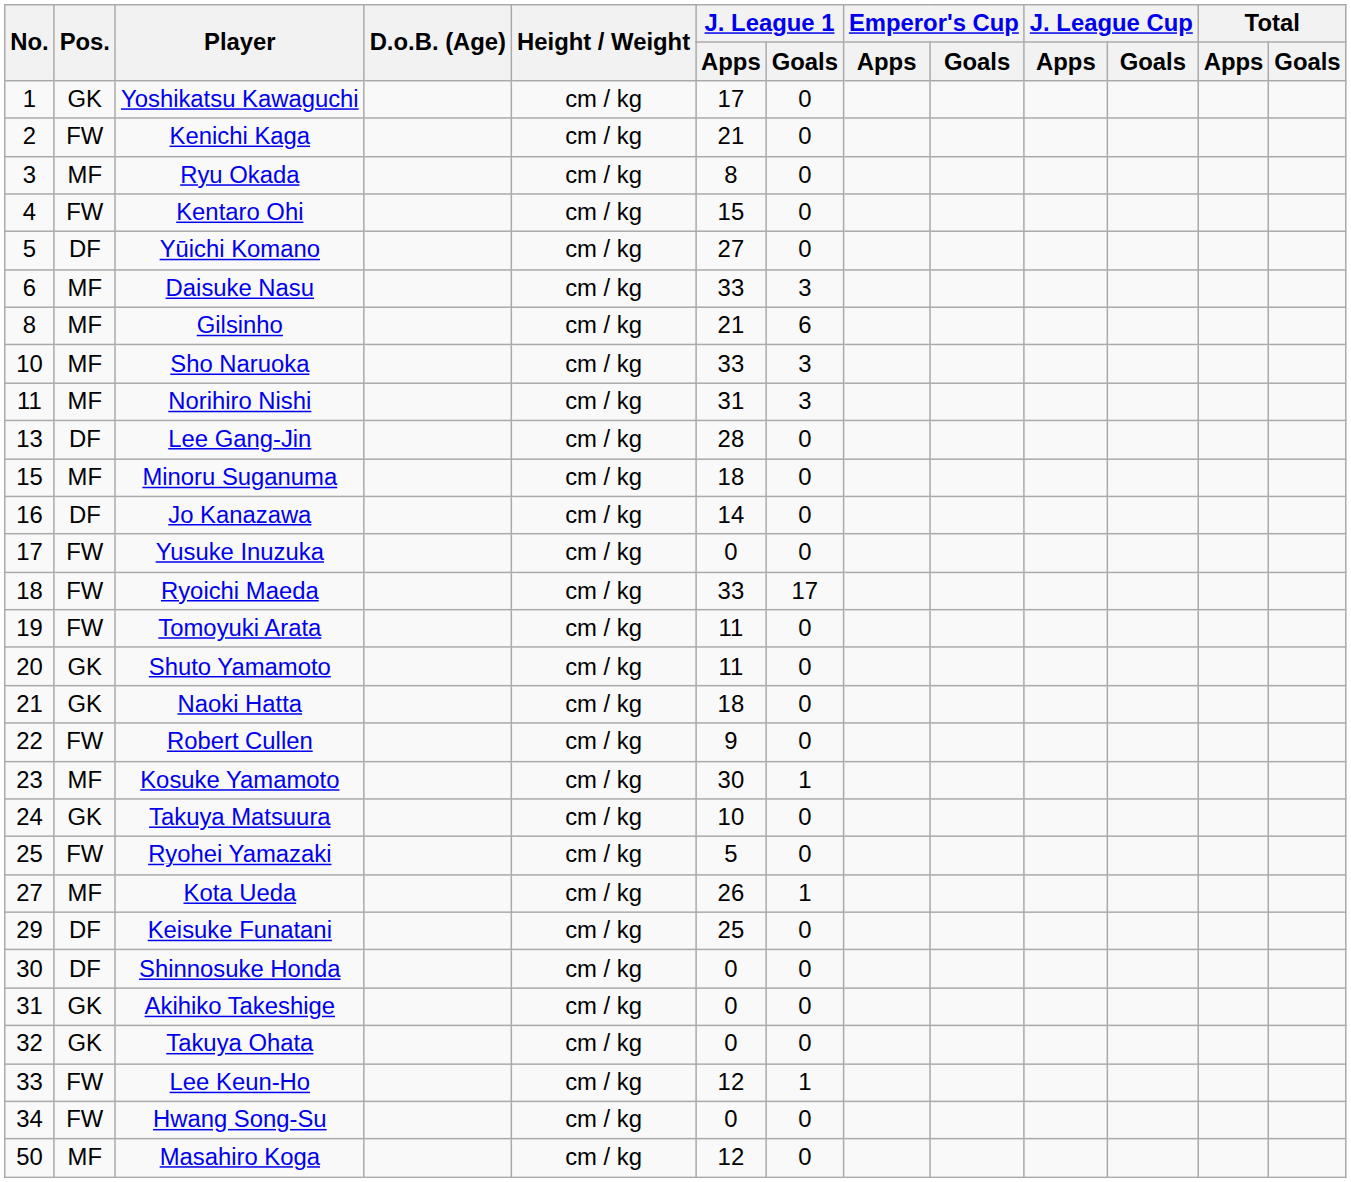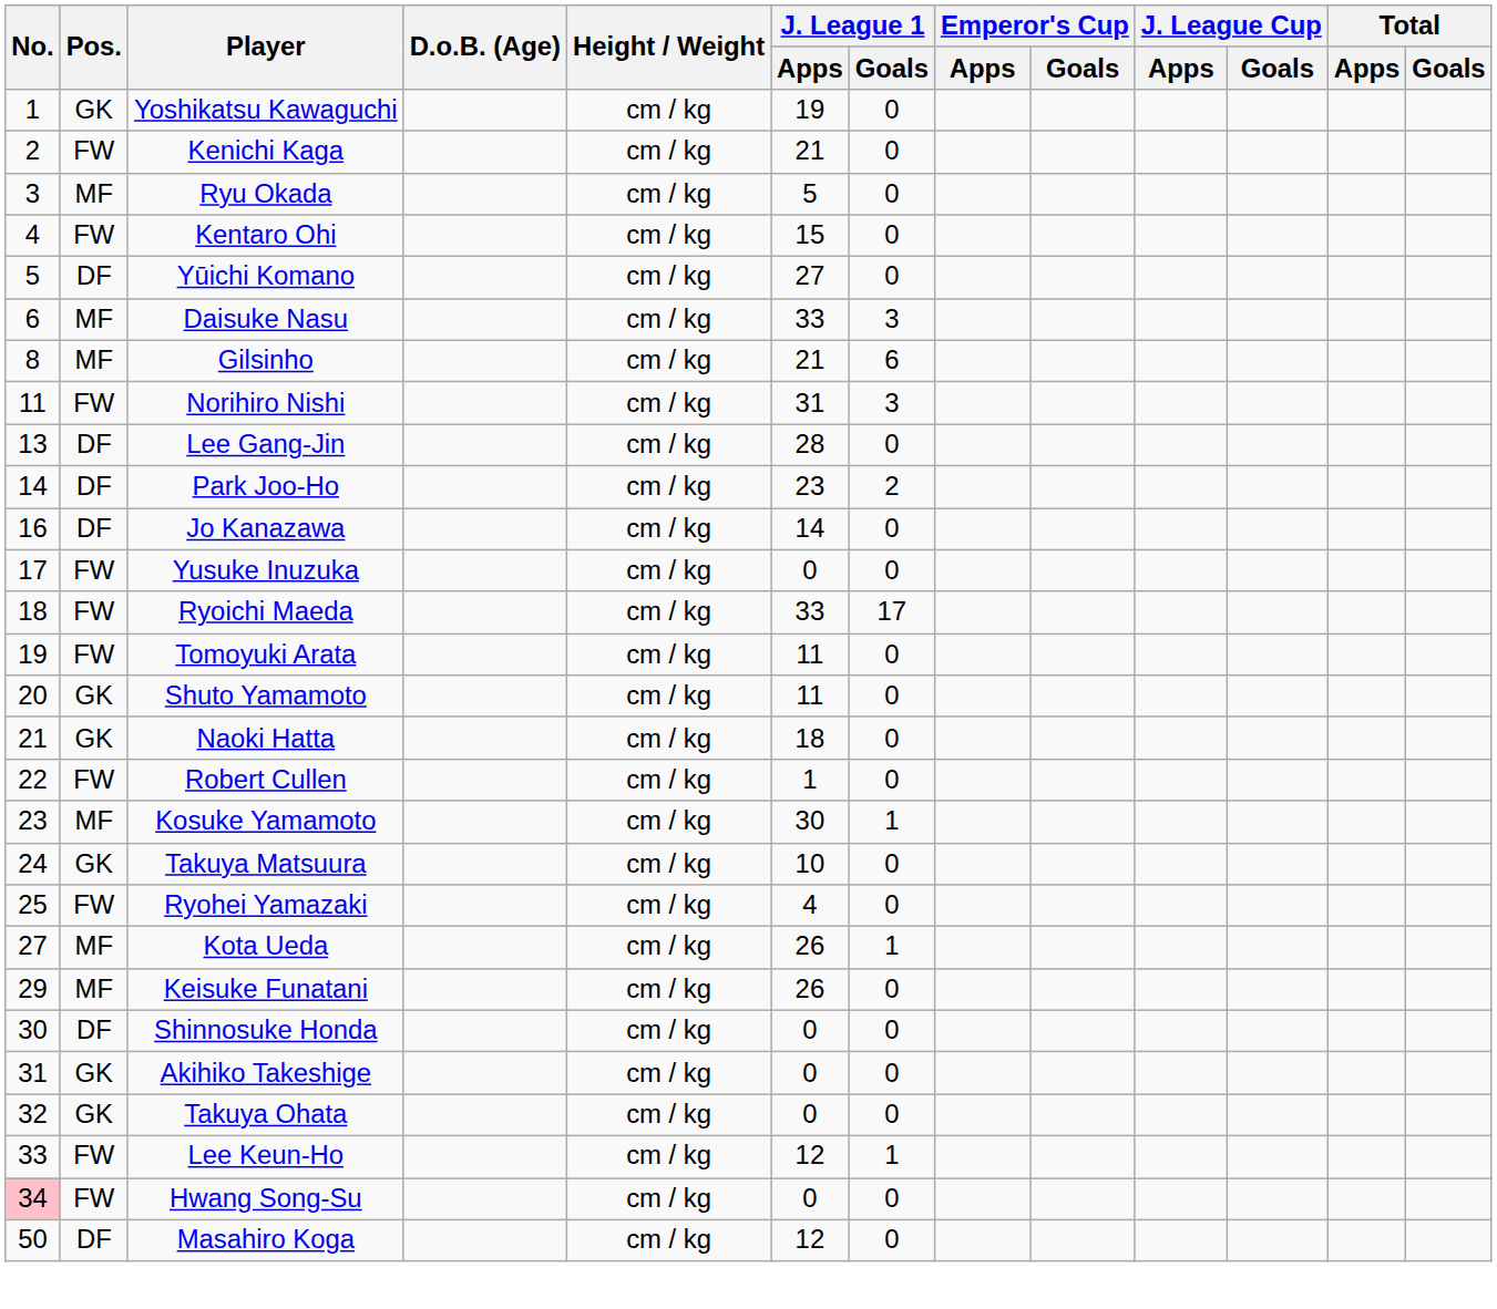Yoshikatsu Kawaguchi | J. League 1 / Apps: 17 -> 19
Ryu Okada | J. League 1 / Apps: 8 -> 5
- row: 10 | MF | Sho Naruoka | cm / kg | 33 | 3
Norihiro Nishi | Pos.: MF -> FW
+ row: 14 | DF | Park Joo-Ho | cm / kg | 23 | 2
- row: 15 | MF | Minoru Suganuma | cm / kg | 18 | 0
Robert Cullen | J. League 1 / Apps: 9 -> 1
Ryohei Yamazaki | J. League 1 / Apps: 5 -> 4
Keisuke Funatani | Pos.: DF -> MF
Keisuke Funatani | J. League 1 / Apps: 25 -> 26
Hwang Song-Su | No.: no background -> pink background
Masahiro Koga | Pos.: MF -> DF
